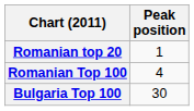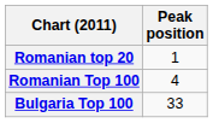Bulgaria Top 100 | Peak position: 30 -> 33
